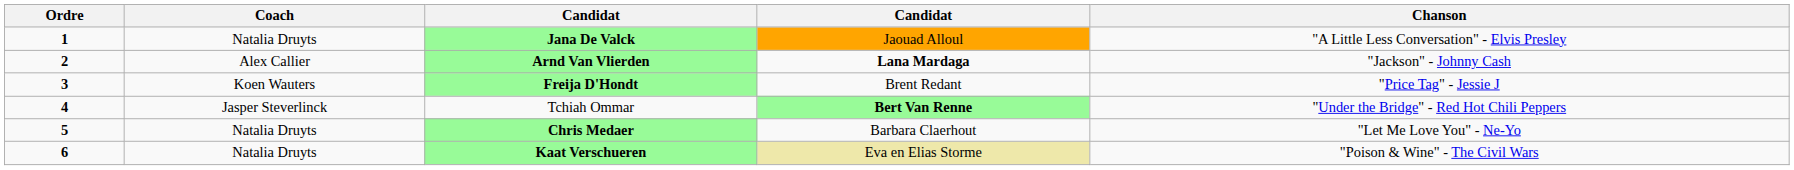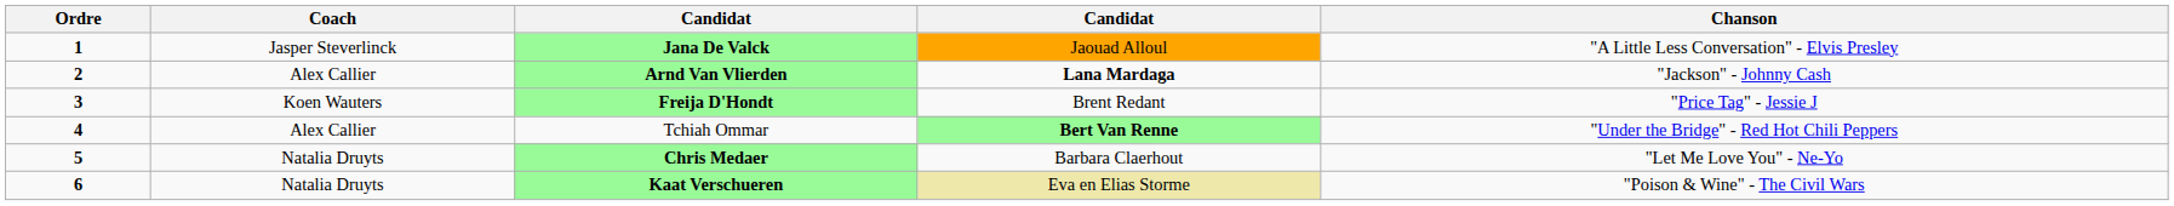Jana De Valck | Coach: Natalia Druyts -> Jasper Steverlinck
Tchiah Ommar | Coach: Jasper Steverlinck -> Alex Callier
